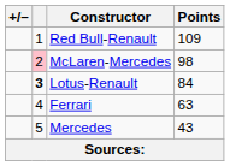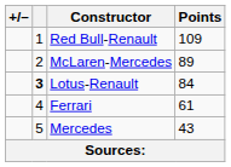McLaren-Mercedes | column 2: pink background -> no background
McLaren-Mercedes | Points: 98 -> 89
Ferrari | Points: 63 -> 61
